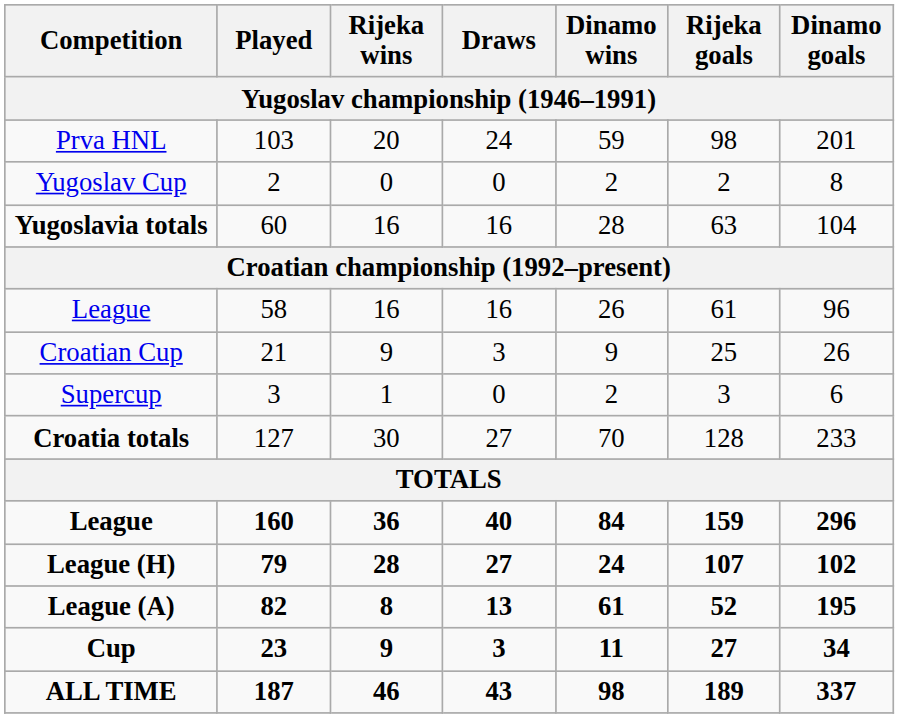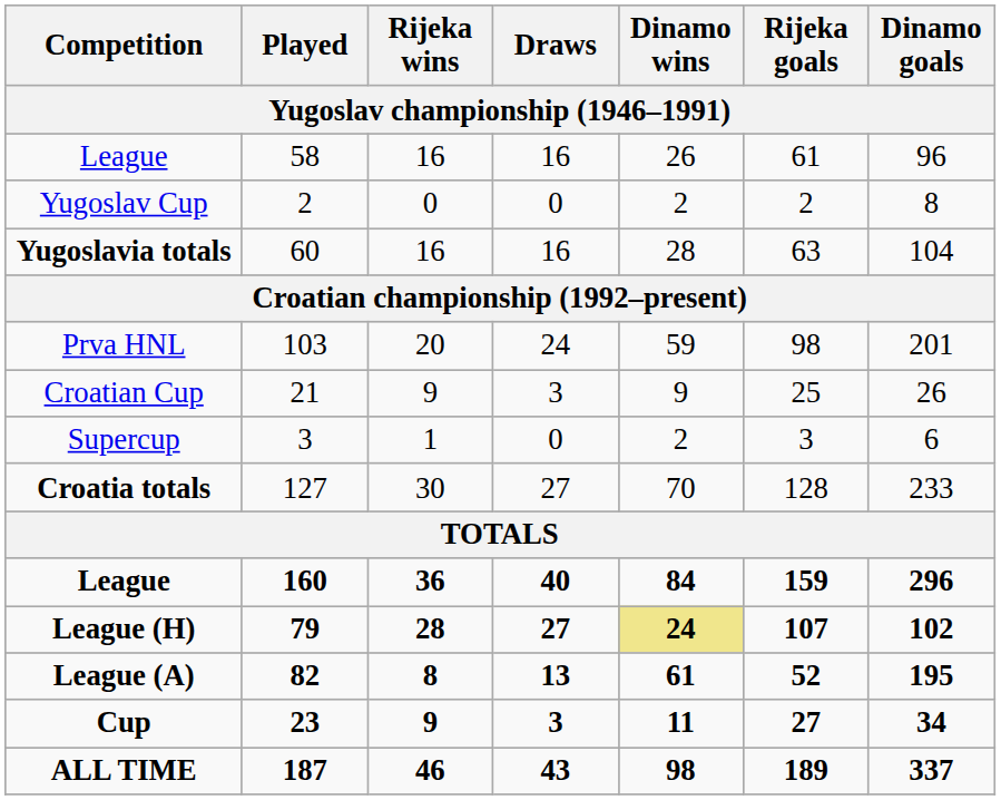rows swapped: League / 58 <-> Prva HNL
League (H) | Dinamo wins: no background -> khaki background
